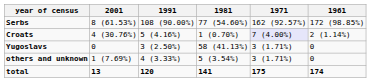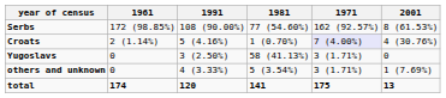columns swapped: 2001 <-> 1961
